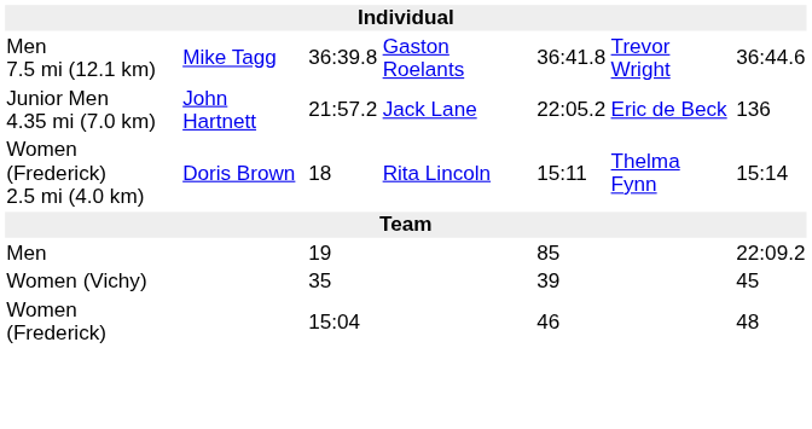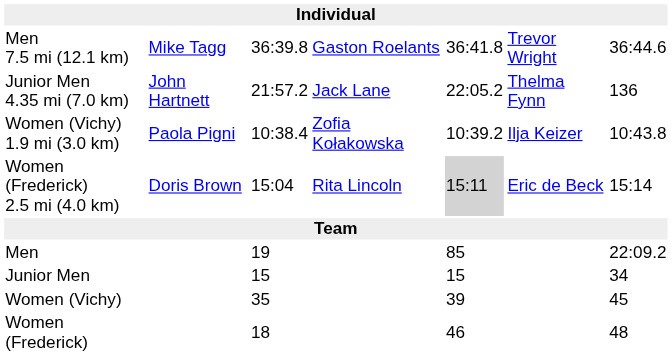Junior Men 4.35 mi (7.0 km) | column 6: Eric de Beck -> Thelma Fynn
+ row: Women (Vichy) 1.9 mi (3.0 km) | Paola Pigni | 10:38.4 | Zofia Kołakowska | 10:39.2 | Ilja Keizer | 10:43.8
Women (Frederick) 2.5 mi (4.0 km) | column 3: 18 -> 15:04
Women (Frederick) 2.5 mi (4.0 km) | column 5: no background -> lightgrey background
Women (Frederick) 2.5 mi (4.0 km) | column 6: Thelma Fynn -> Eric de Beck
+ row: Junior Men | 15 | 15 | 34
Women (Frederick) | column 3: 15:04 -> 18
